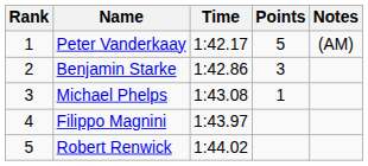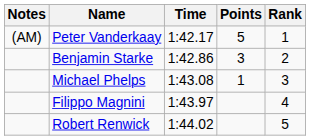columns swapped: Rank <-> Notes
